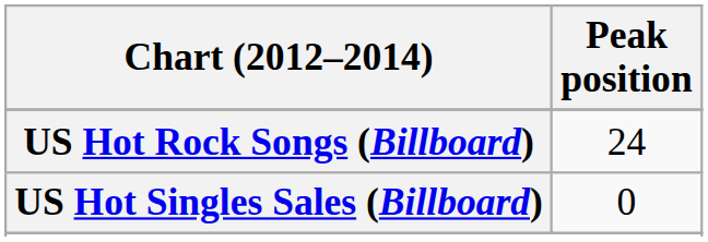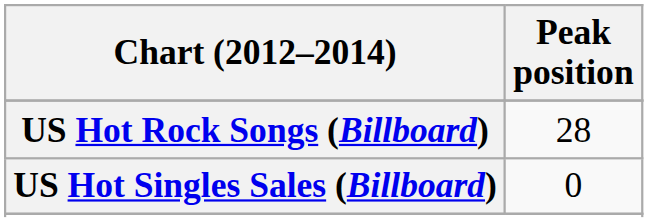US Hot Rock Songs (Billboard) | Peak position: 24 -> 28
